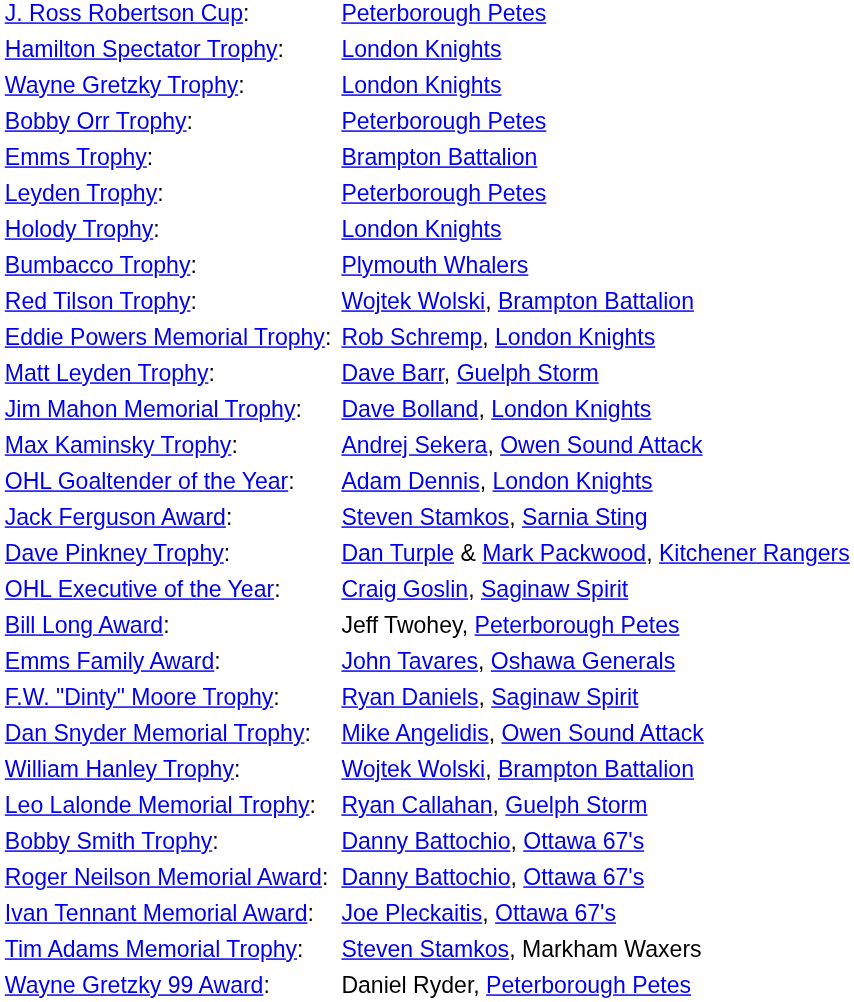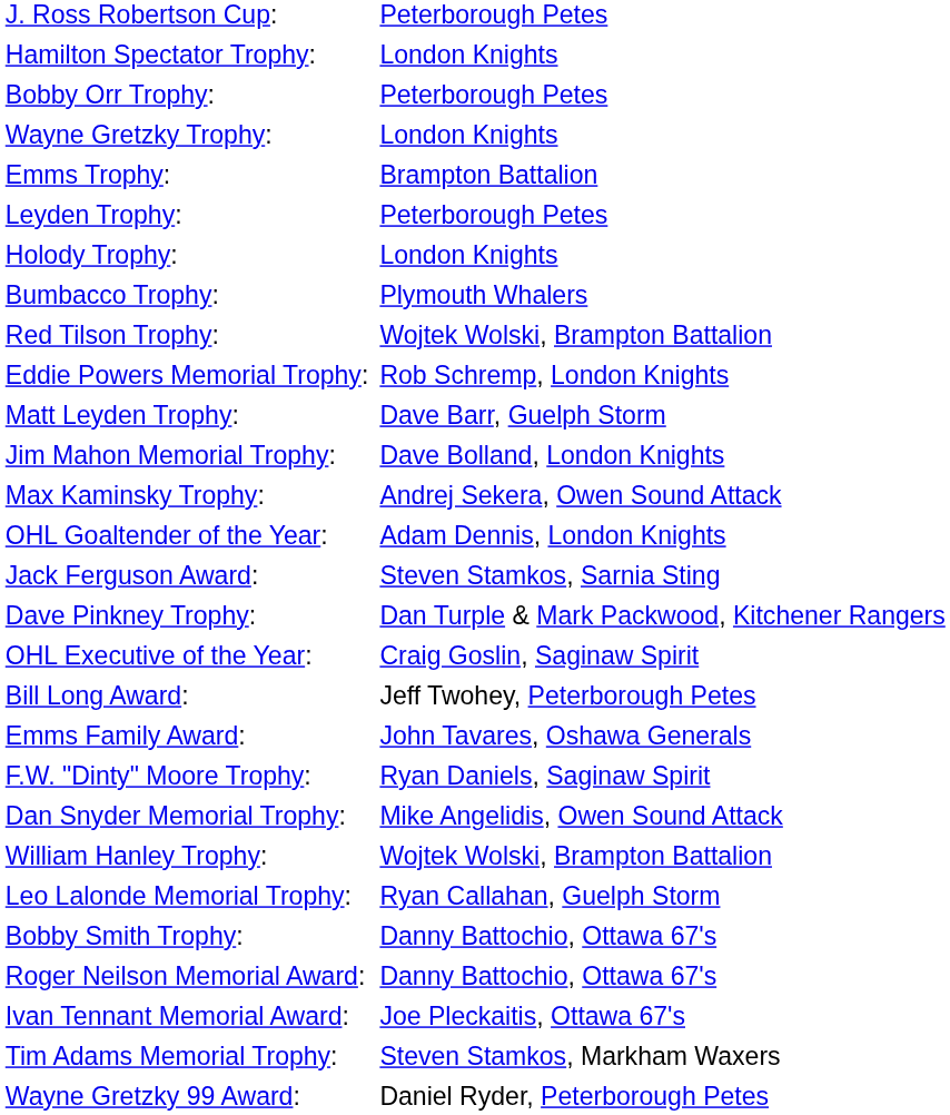rows swapped: Bobby Orr Trophy: <-> Wayne Gretzky Trophy:
